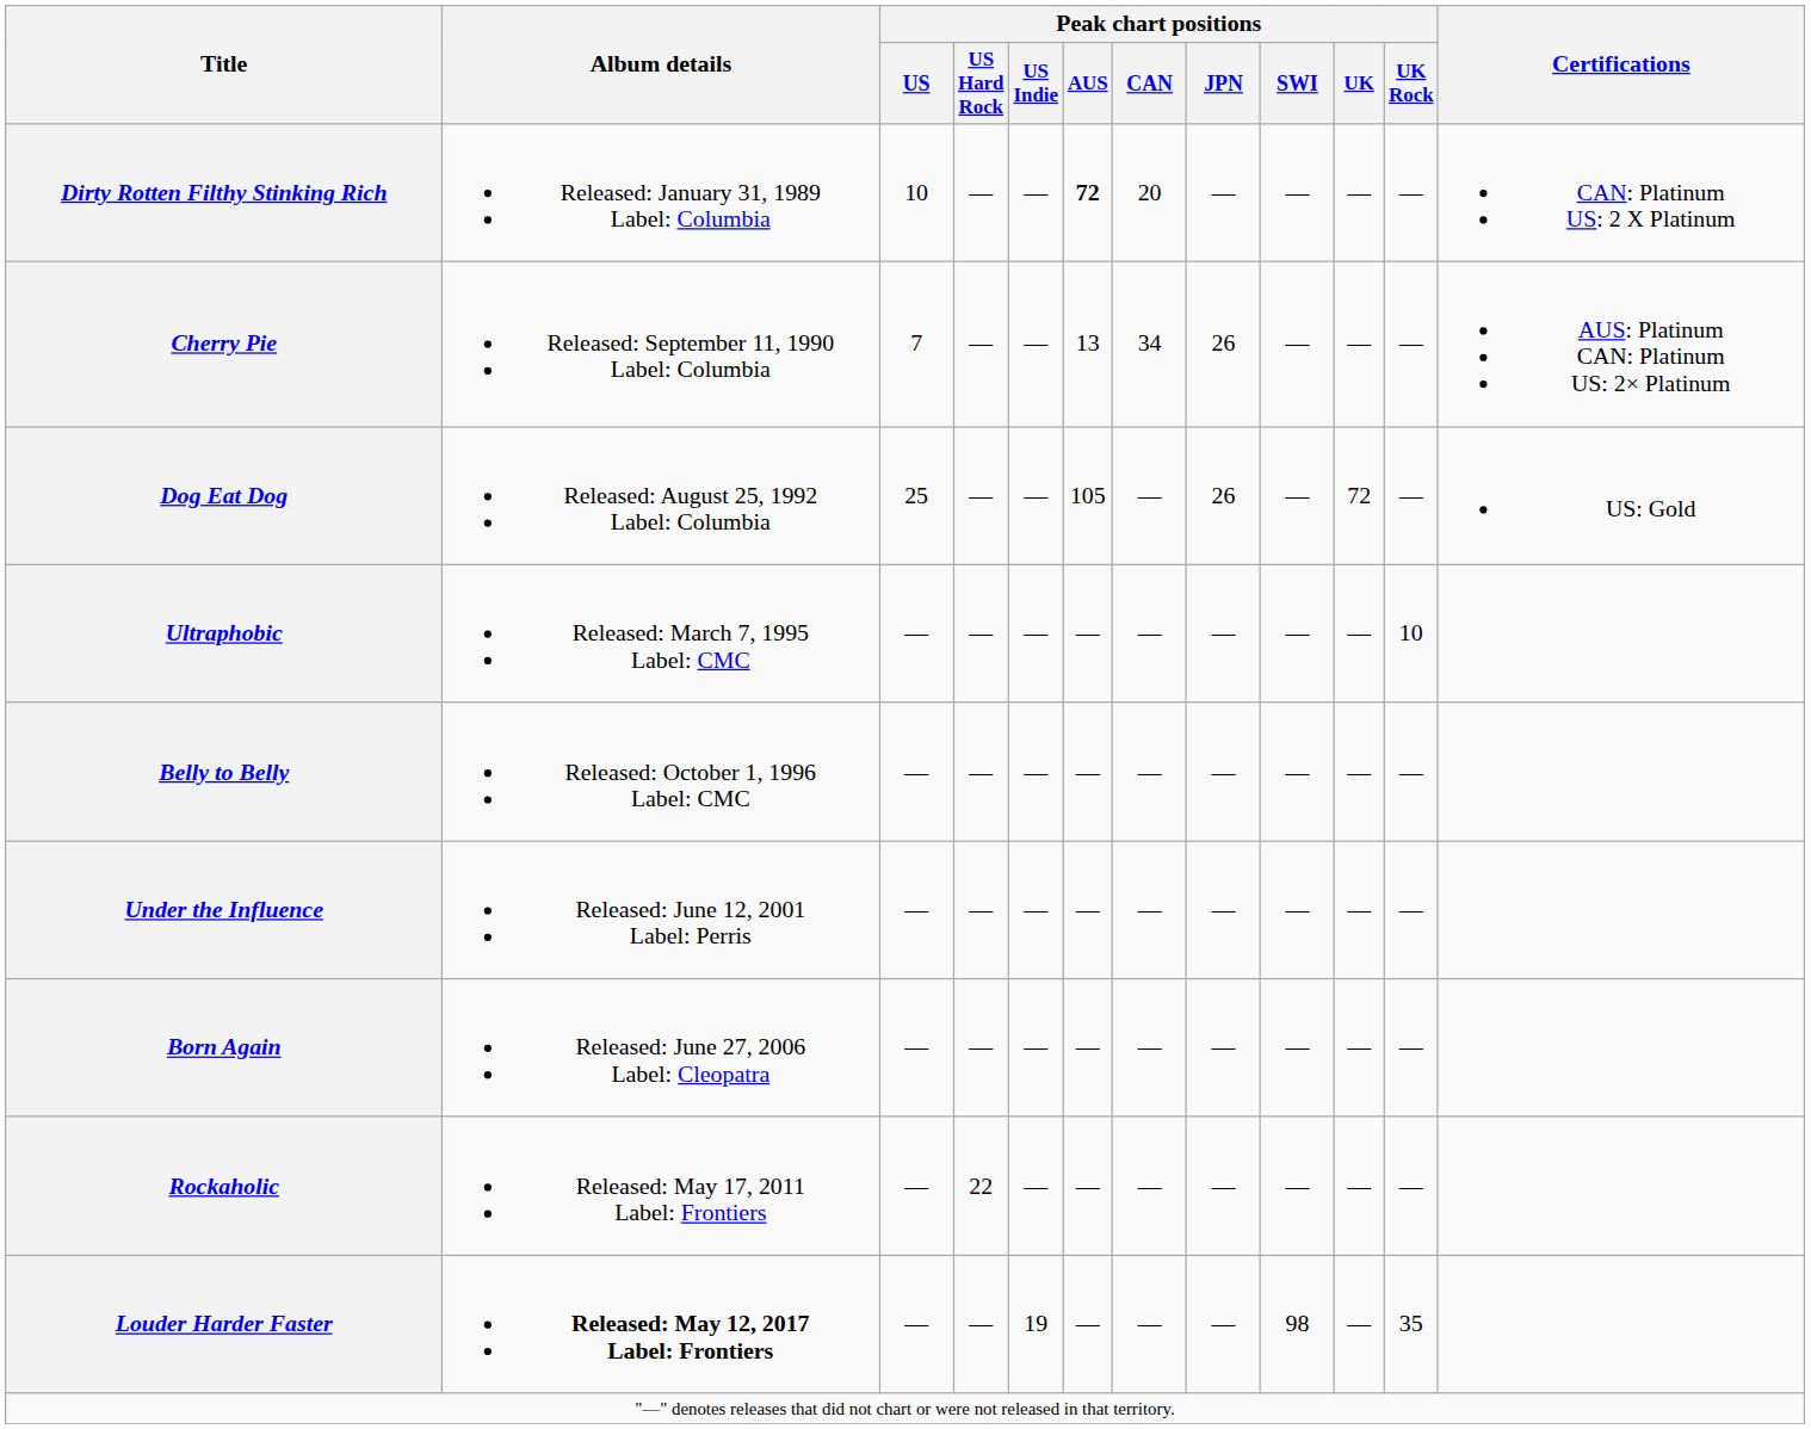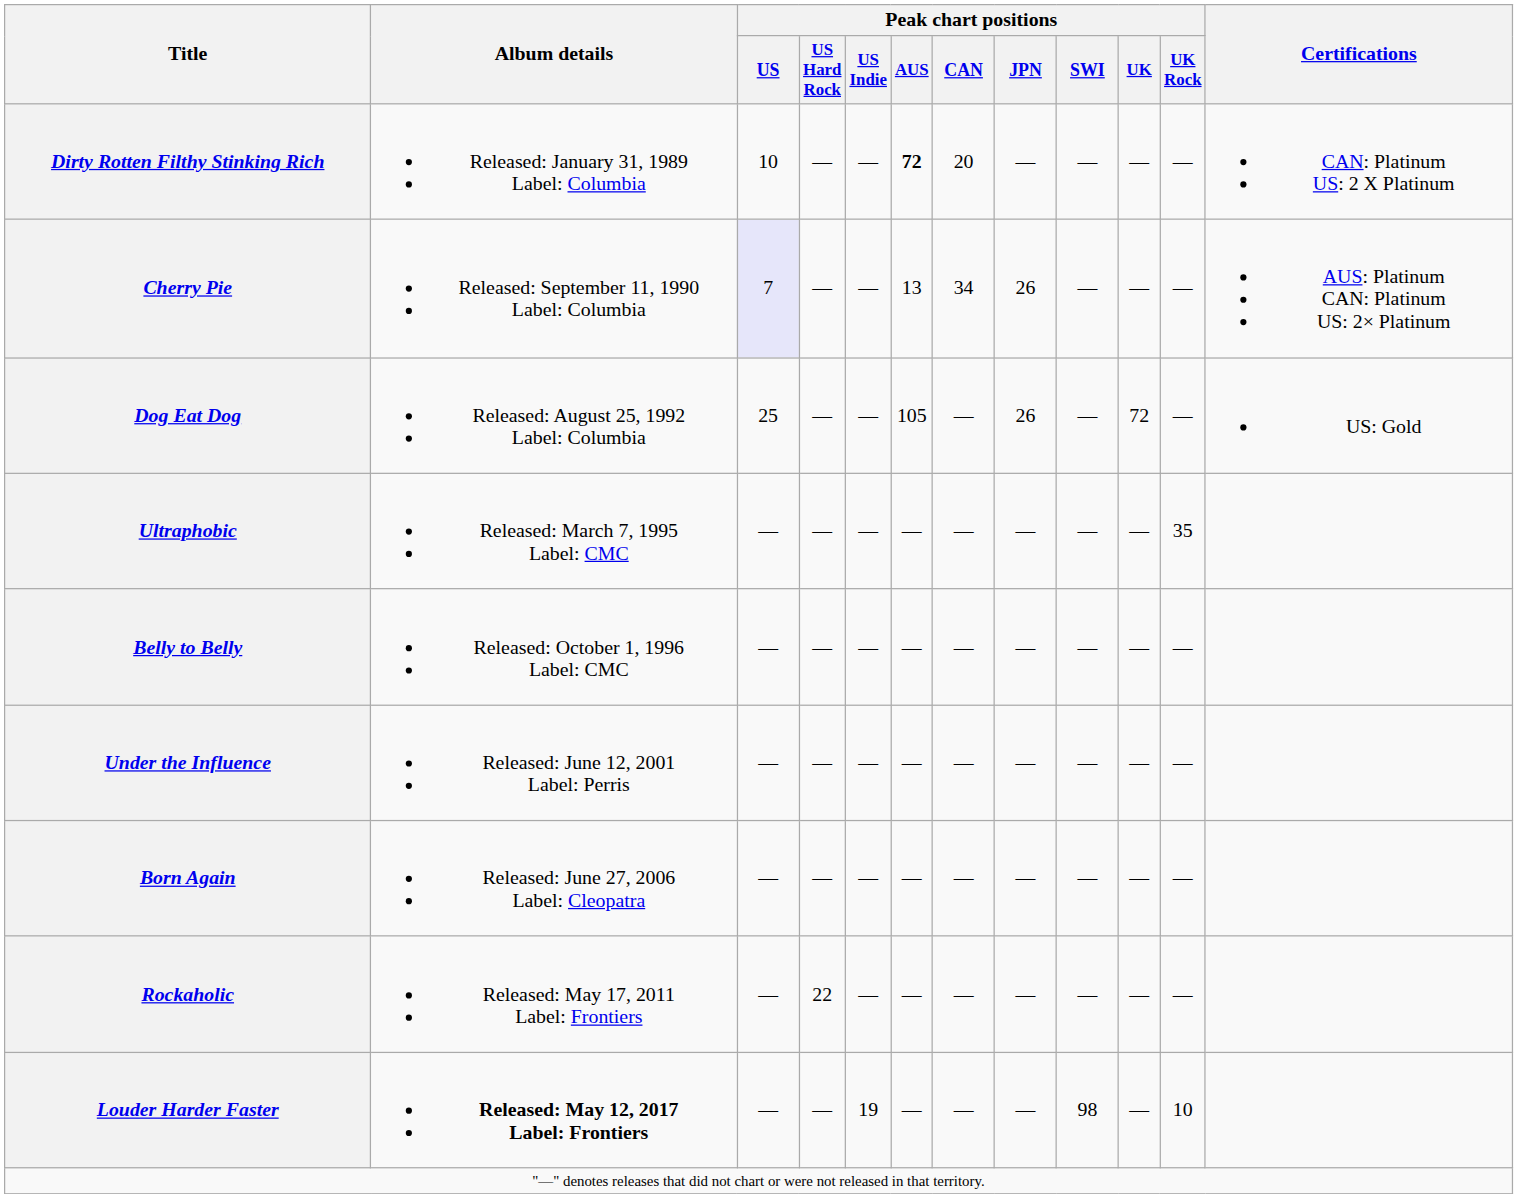Cherry Pie | Peak chart positions / US: no background -> lavender background
Ultraphobic | Peak chart positions / UK Rock: 10 -> 35
Louder Harder Faster | Peak chart positions / UK Rock: 35 -> 10
